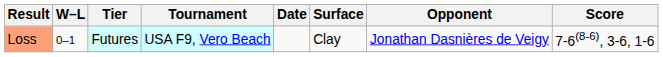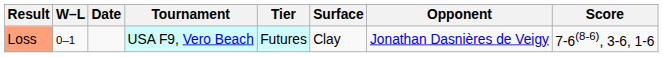columns swapped: Date <-> Tier
